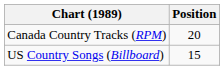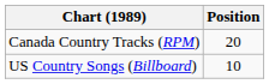US Country Songs (Billboard) | Position: 15 -> 10
